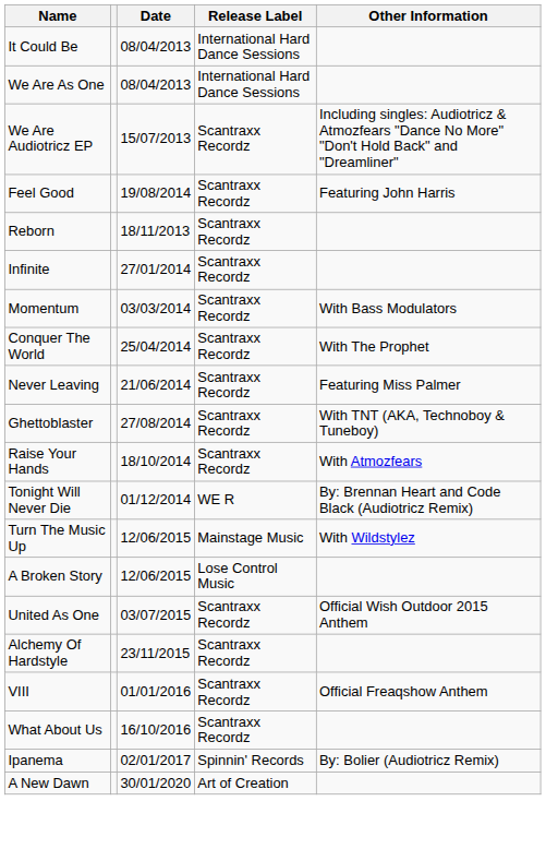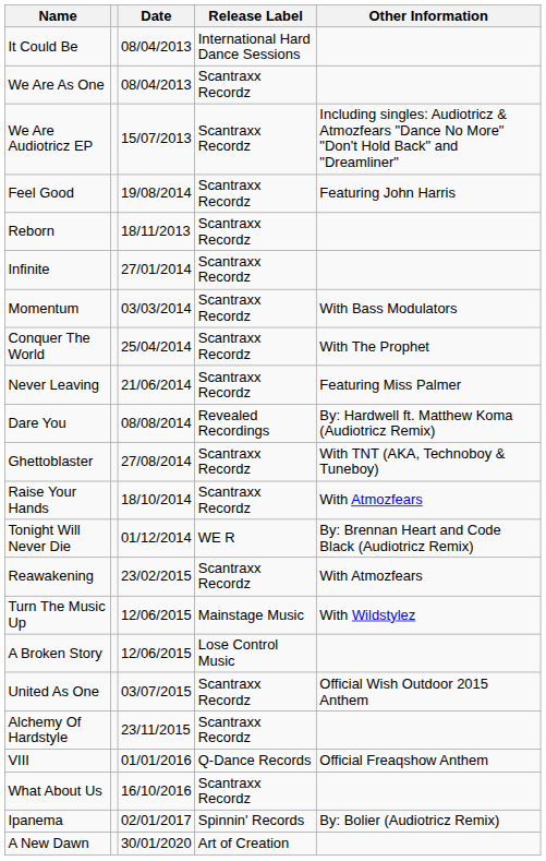We Are As One | Release Label: International Hard Dance Sessions -> Scantraxx Recordz
+ row: Dare You | 08/08/2014 | Revealed Recordings | By: Hardwell ft. Matthew Koma (Audiotricz Remix)
+ row: Reawakening | 23/02/2015 | Scantraxx Recordz | With Atmozfears
VIII | Release Label: Scantraxx Recordz -> Q-Dance Records
